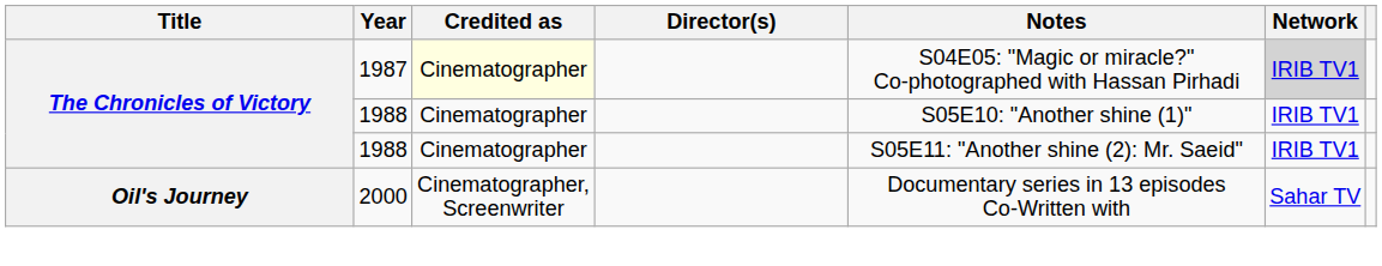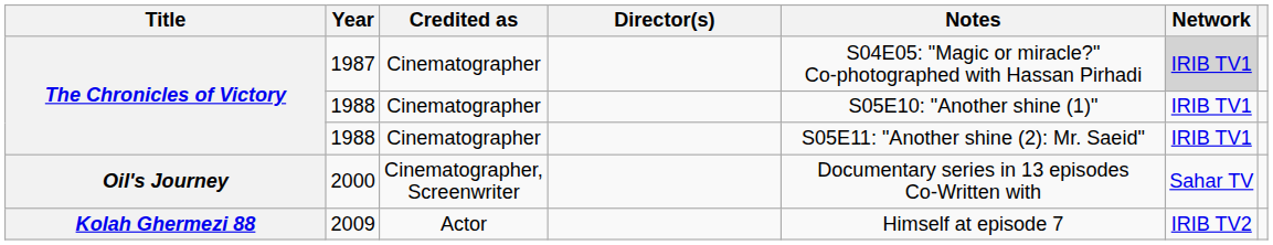1987 | Credited as: lightyellow background -> no background
+ row: Kolah Ghermezi 88 | 2009 | Actor | Himself at episode 7 | IRIB TV2
